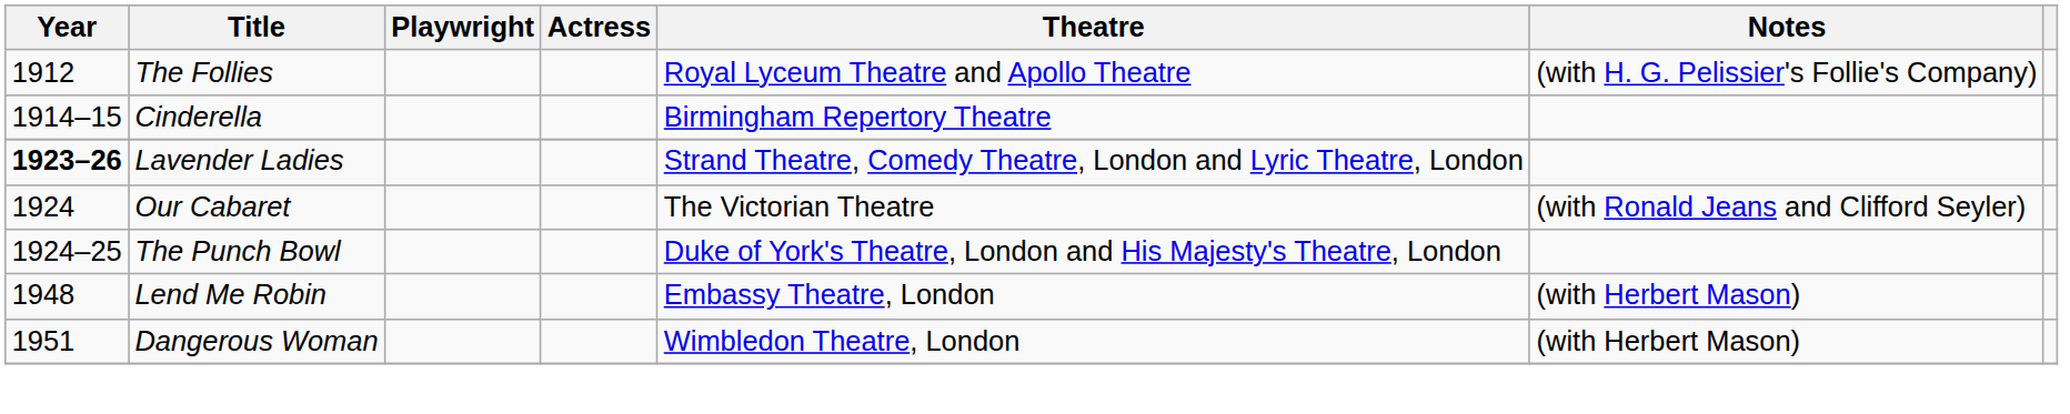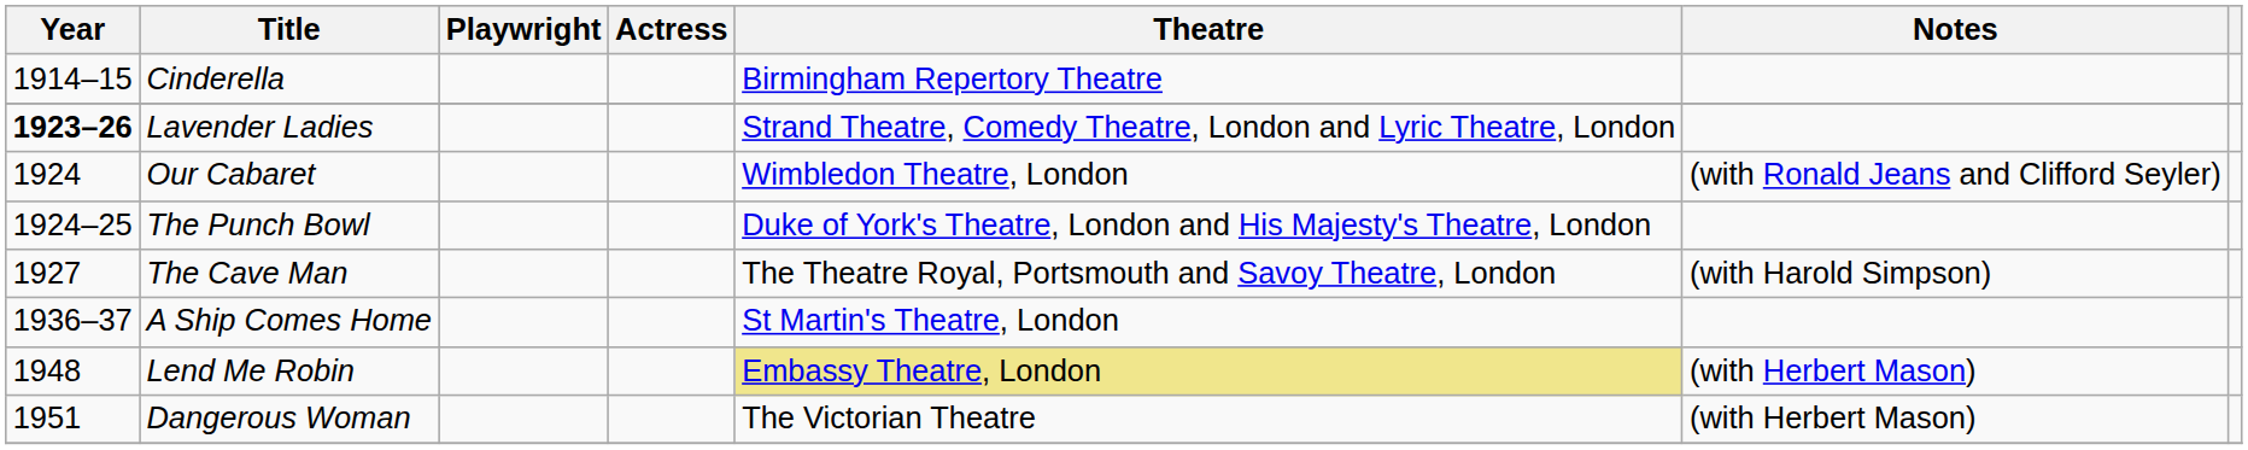- row: 1912 | The Follies | Royal Lyceum Theatre and Apollo Theatre | (with H. G. Pelissier's Follie's Company)
Our Cabaret | Theatre: The Victorian Theatre -> Wimbledon Theatre, London
+ row: 1927 | The Cave Man | The Theatre Royal, Portsmouth and Savoy Theatre, London | (with Harold Simpson)
+ row: 1936–37 | A Ship Comes Home | St Martin's Theatre, London
Lend Me Robin | Theatre: no background -> khaki background
Dangerous Woman | Theatre: Wimbledon Theatre, London -> The Victorian Theatre
